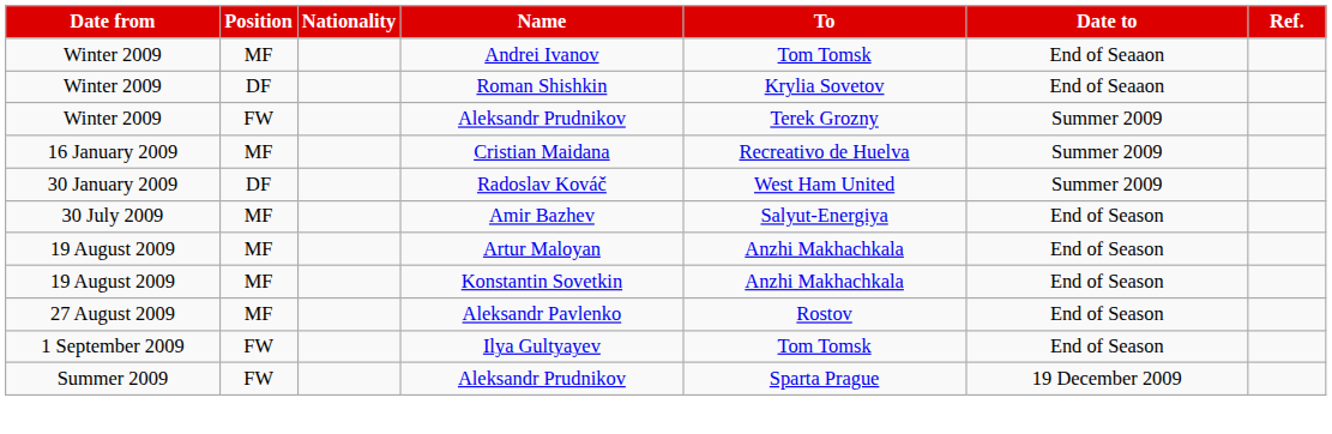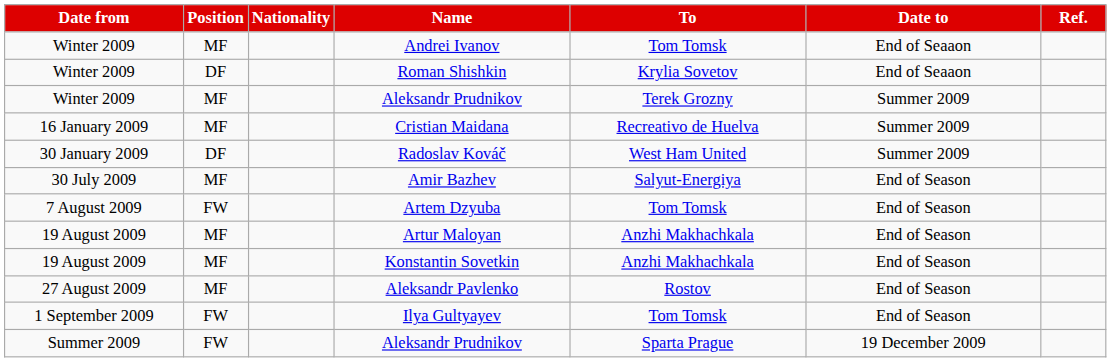Winter 2009 / Aleksandr Prudnikov | Position: FW -> MF
+ row: 7 August 2009 | FW | Artem Dzyuba | Tom Tomsk | End of Season
